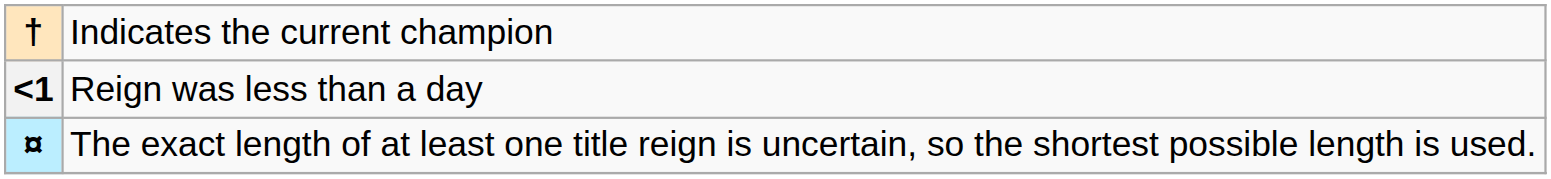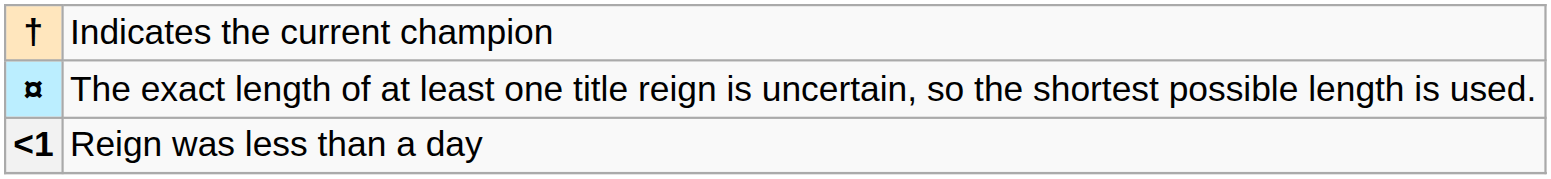rows swapped: ¤ <-> <1
